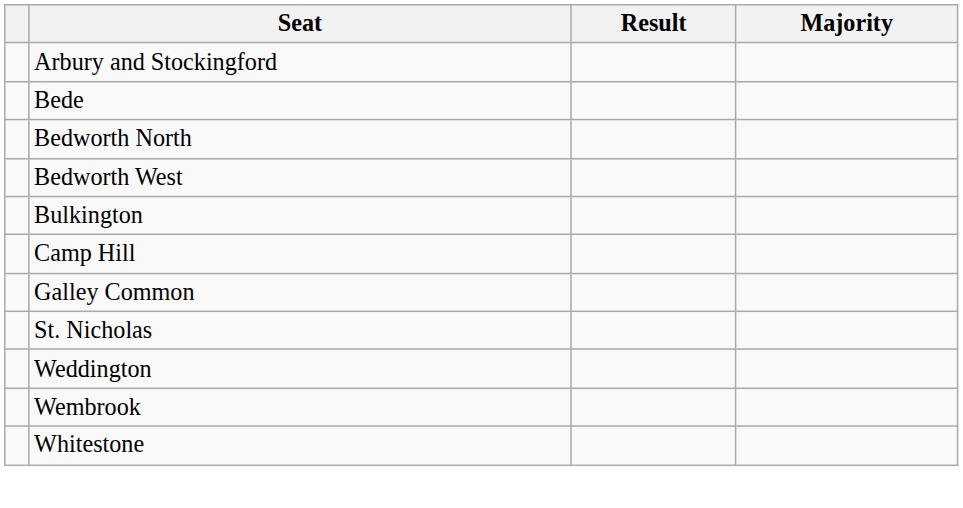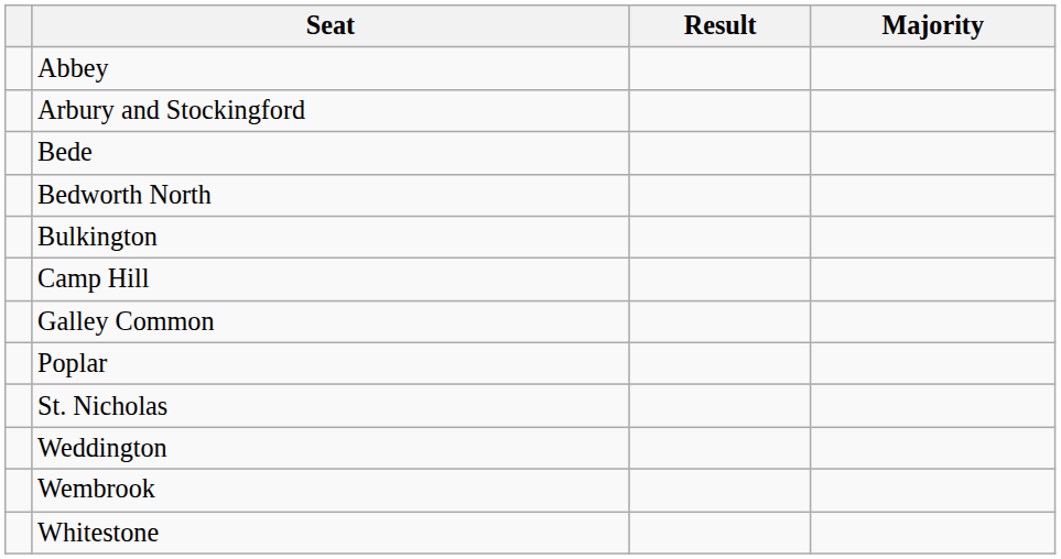+ row: Abbey
- row: Bedworth West
+ row: Poplar
